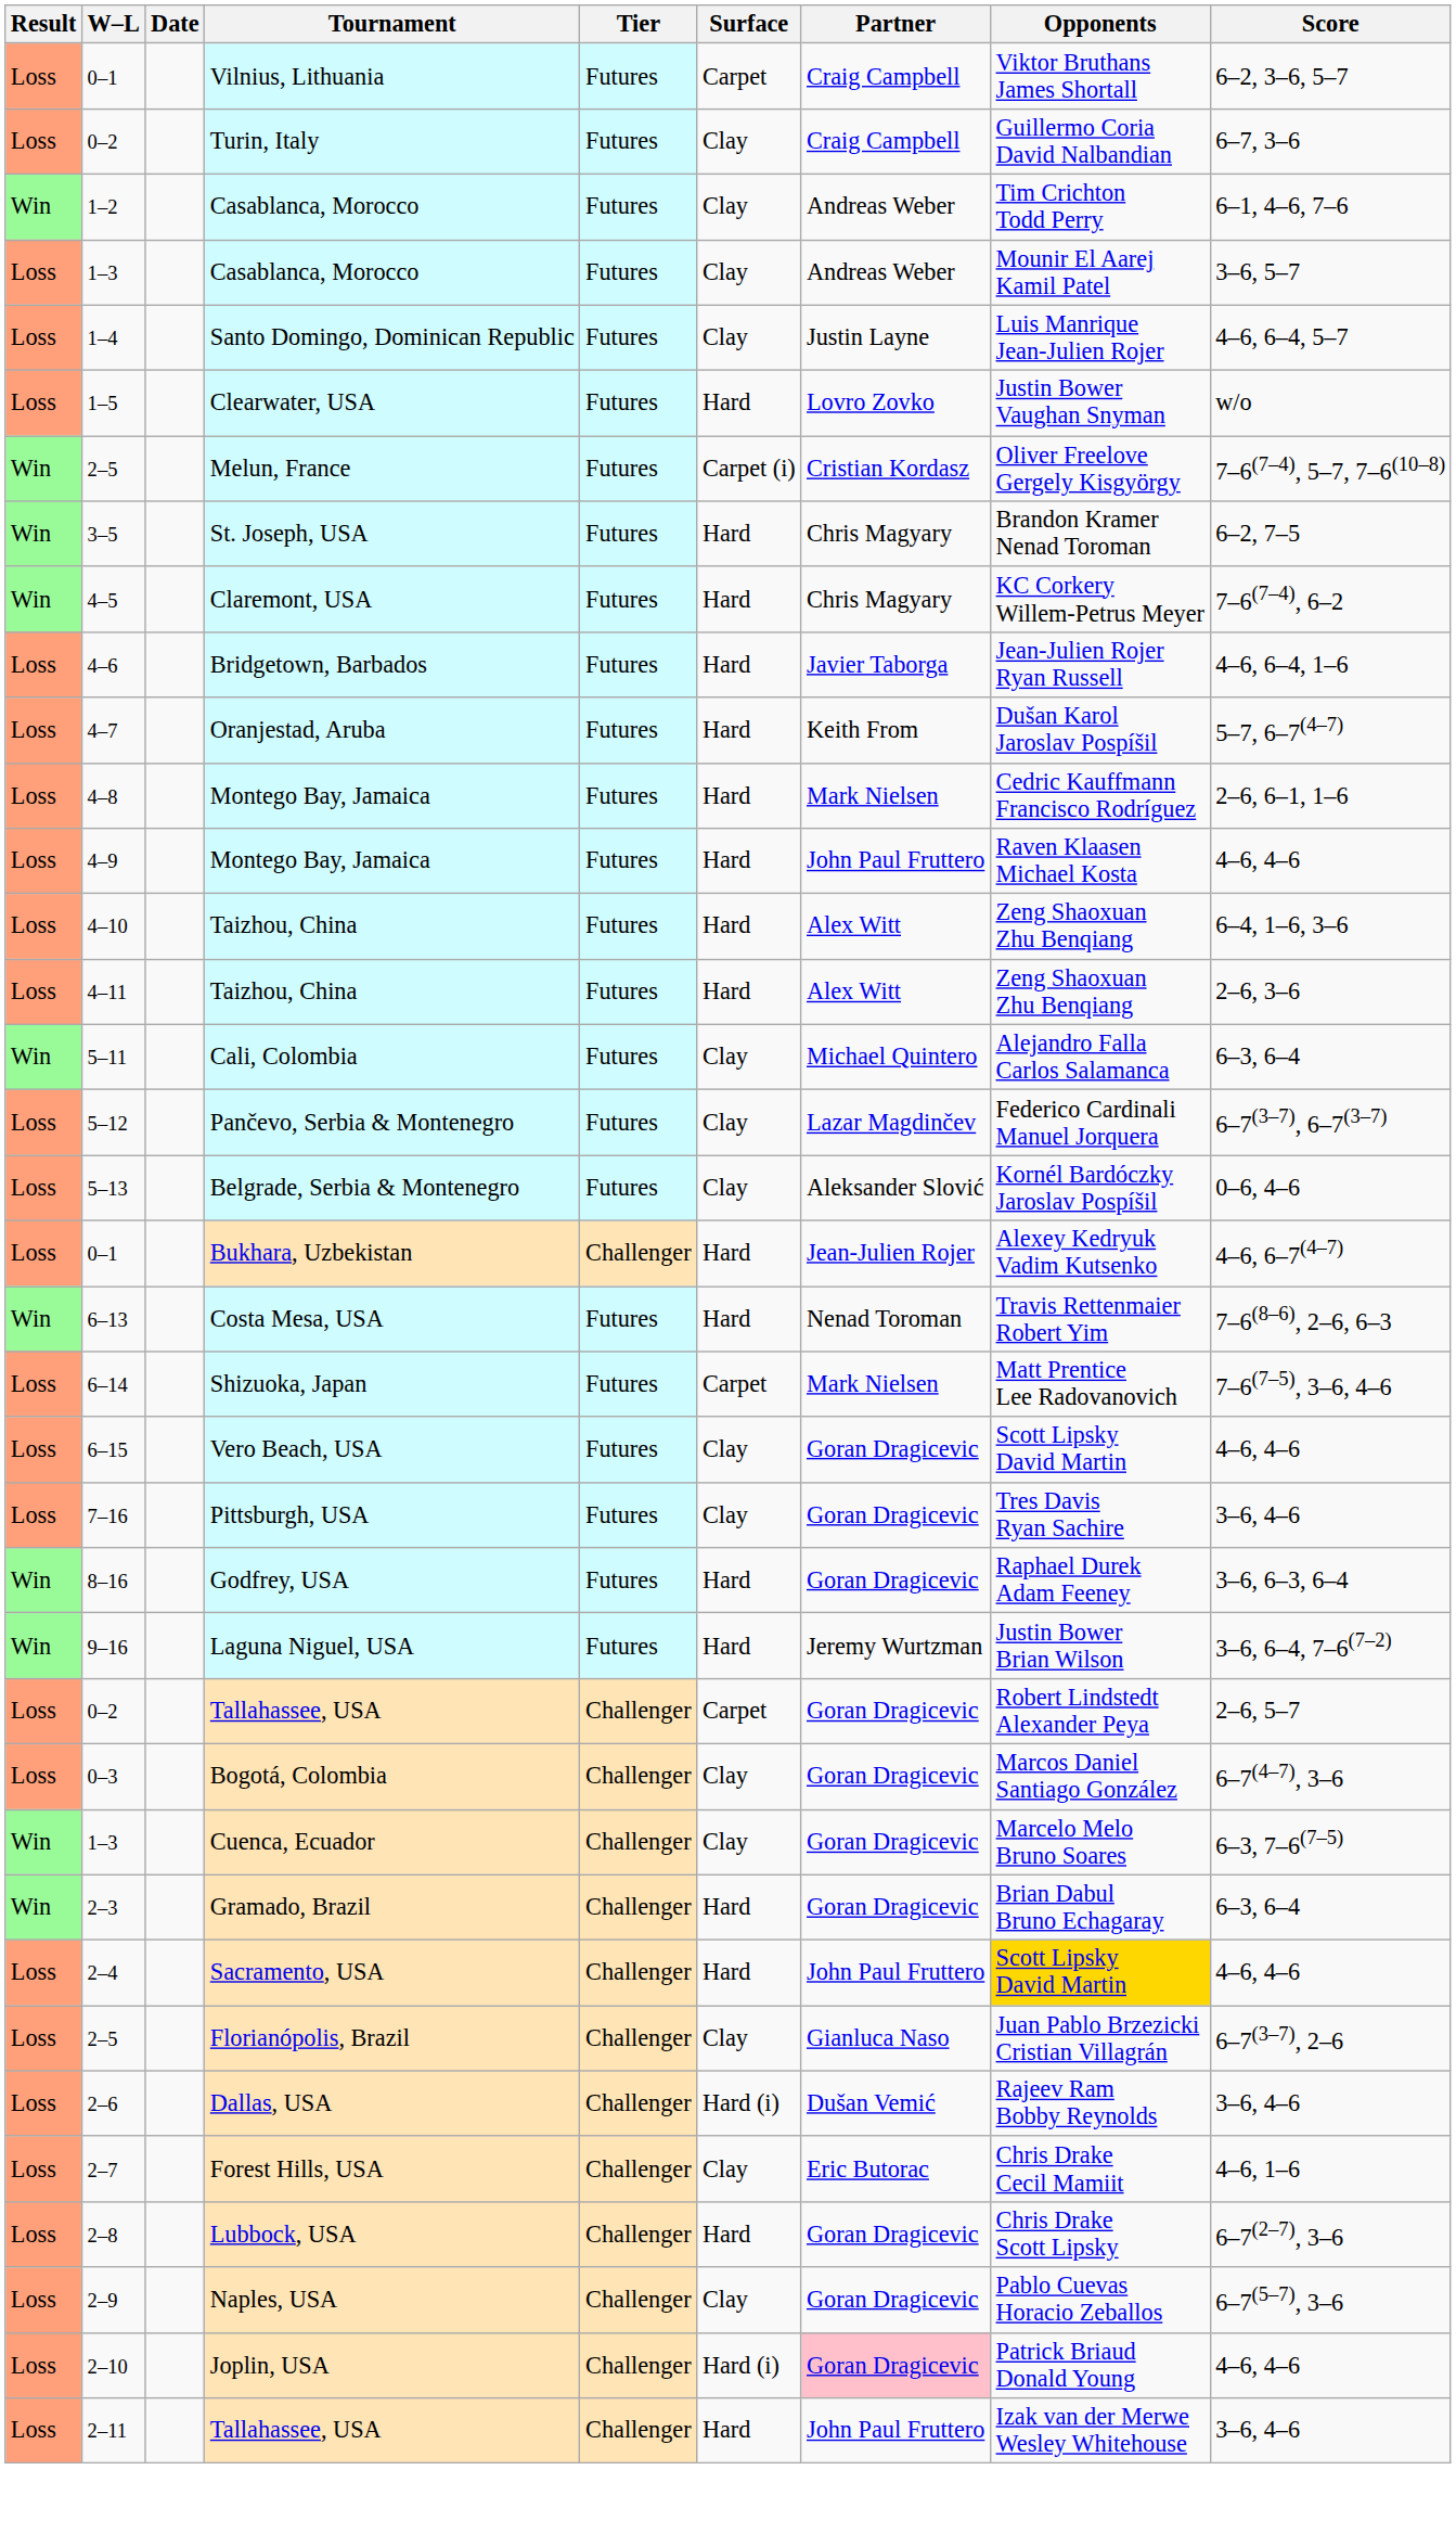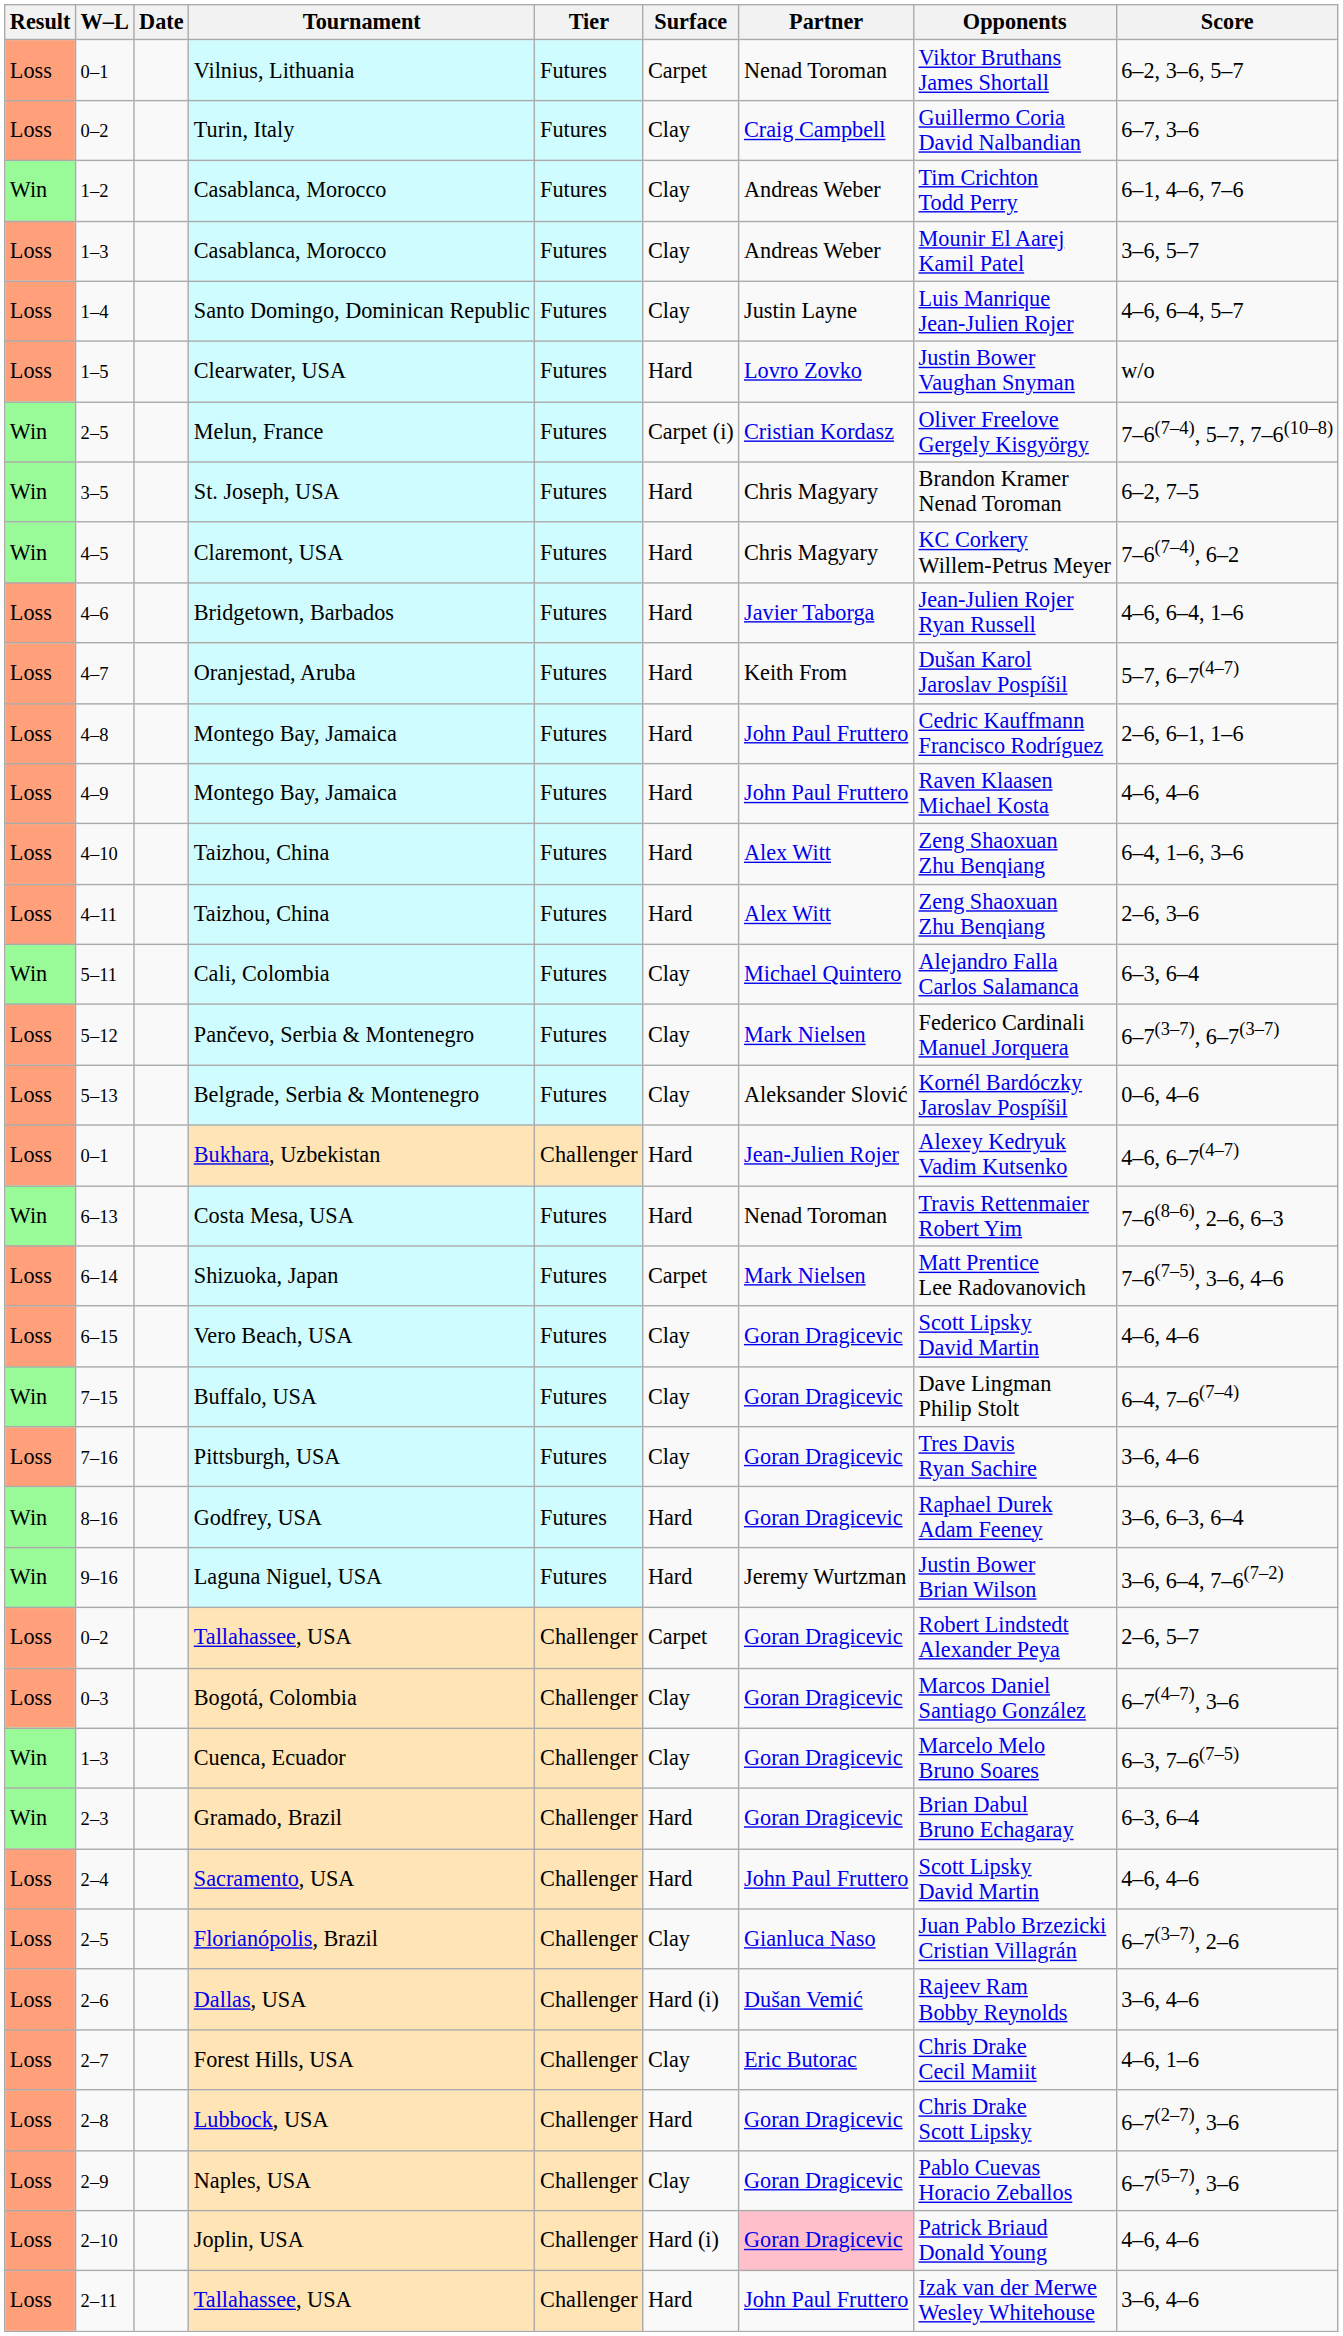0–1 / Vilnius, Lithuania | Partner: Craig Campbell -> Nenad Toroman
4–8 | Partner: Mark Nielsen -> John Paul Fruttero
5–12 | Partner: Lazar Magdinčev -> Mark Nielsen
+ row: Win | 7–15 | Buffalo, USA | Futures | Clay | Goran Dragicevic | Dave Lingman Philip Stolt | 6–4, 7–6(7–4)
2–4 | Opponents: gold background -> no background
